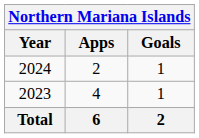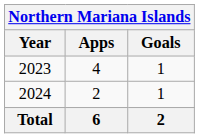rows swapped: 2023 <-> 2024
